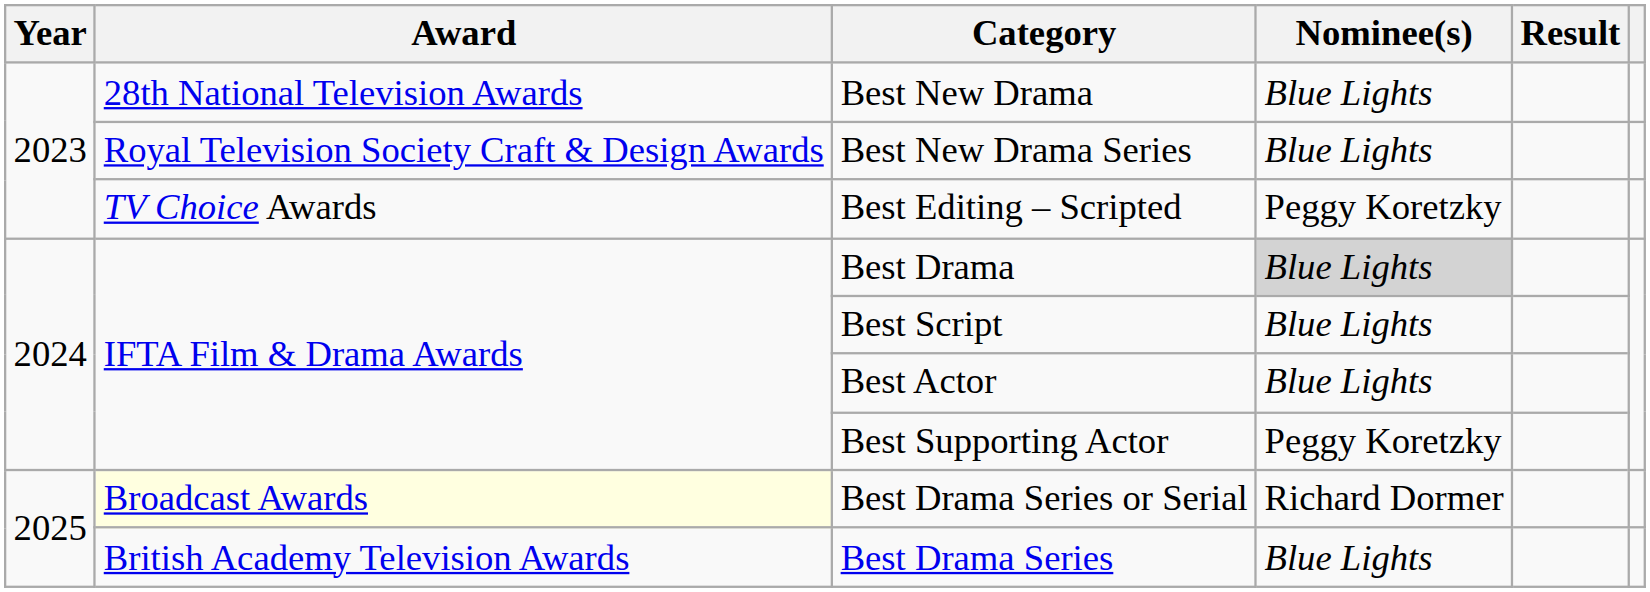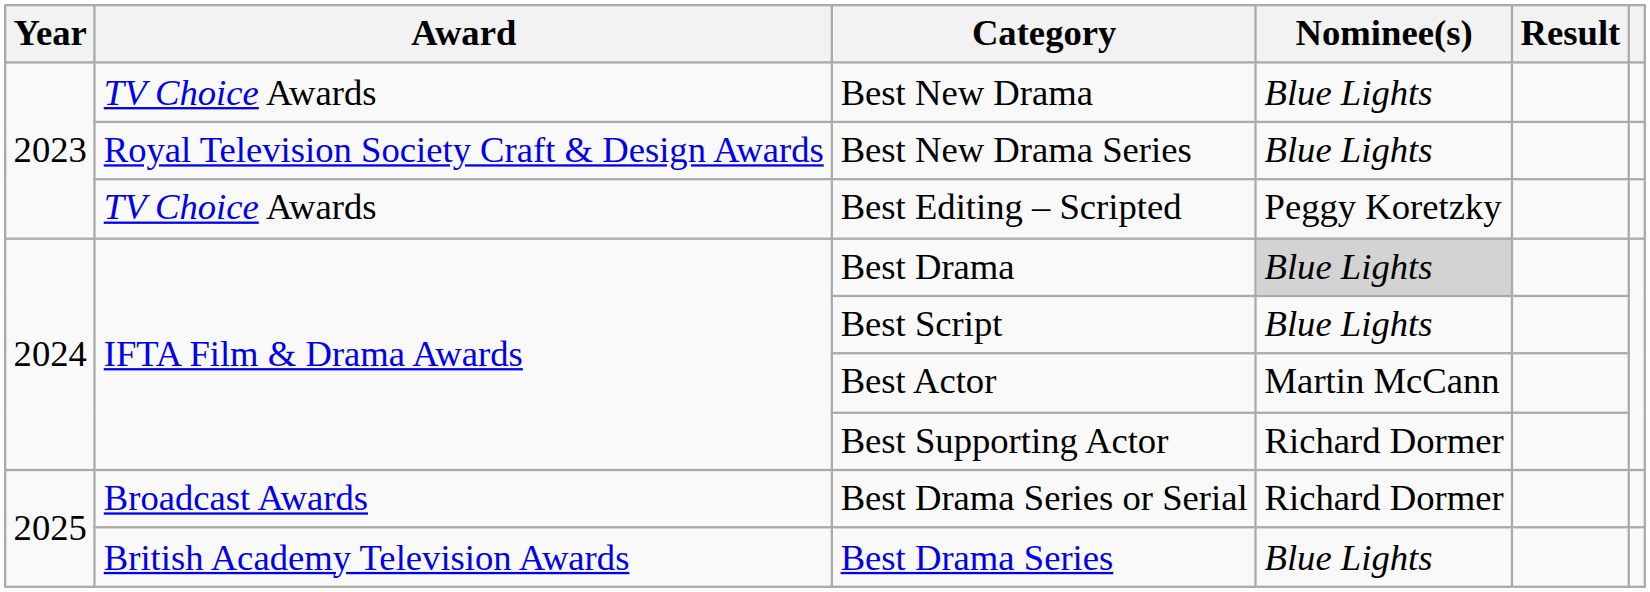Best New Drama | Award: 28th National Television Awards -> TV Choice Awards
Best Actor | Nominee(s): Blue Lights -> Martin McCann
Best Supporting Actor | Nominee(s): Peggy Koretzky -> Richard Dormer
Best Drama Series or Serial | Award: lightyellow background -> no background
